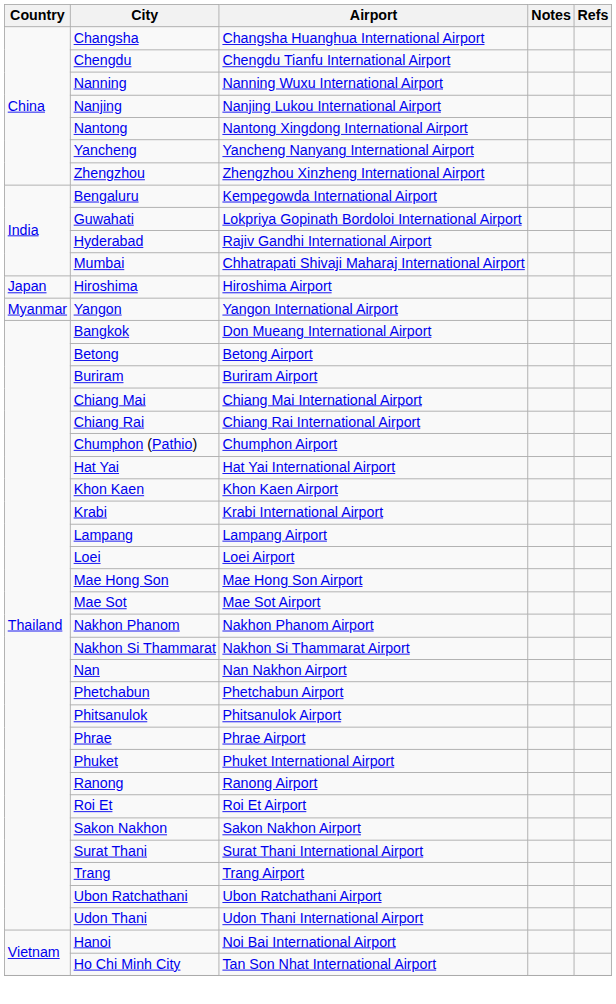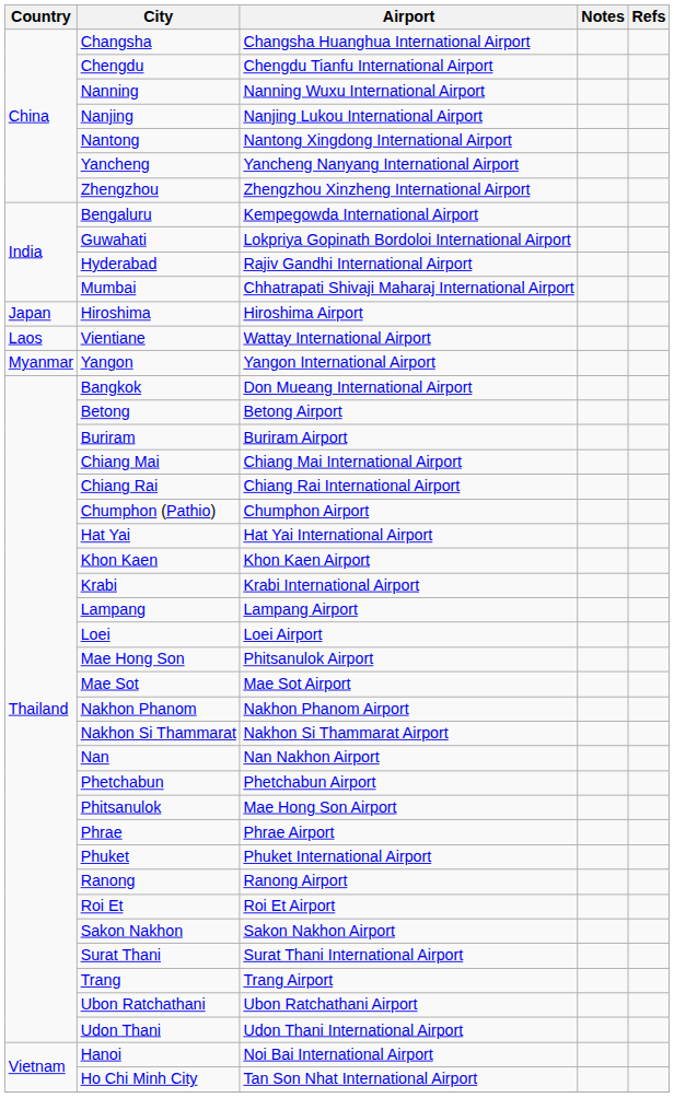+ row: Laos | Vientiane | Wattay International Airport
Mae Hong Son | Airport: Mae Hong Son Airport -> Phitsanulok Airport
Phitsanulok | Airport: Phitsanulok Airport -> Mae Hong Son Airport
